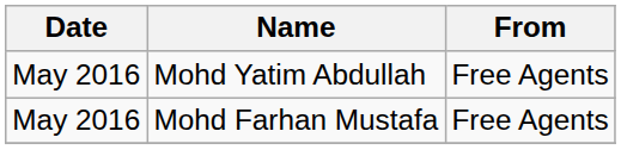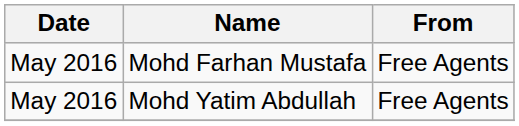rows swapped: Mohd Yatim Abdullah <-> Mohd Farhan Mustafa
